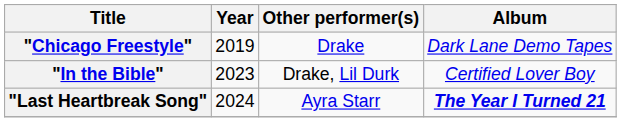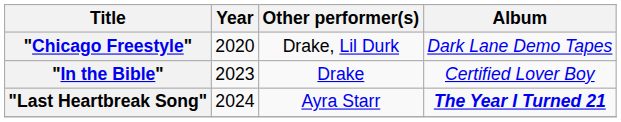"Chicago Freestyle" | Year: 2019 -> 2020
"Chicago Freestyle" | Other performer(s): Drake -> Drake, Lil Durk
"In the Bible" | Other performer(s): Drake, Lil Durk -> Drake
